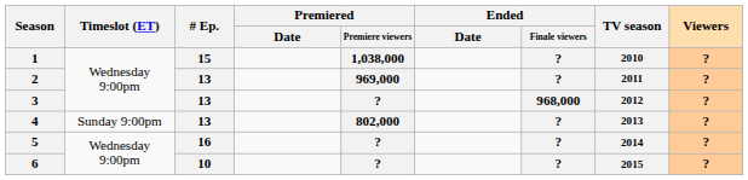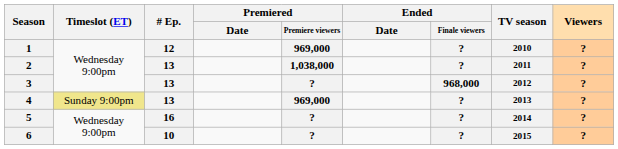1 | # Ep.: 15 -> 12
1 | Premiered / Premiere viewers: 1,038,000 -> 969,000
2 | Premiered / Premiere viewers: 969,000 -> 1,038,000
4 | Timeslot (ET): no background -> khaki background
4 | Premiered / Premiere viewers: 802,000 -> 969,000
